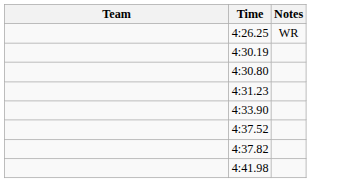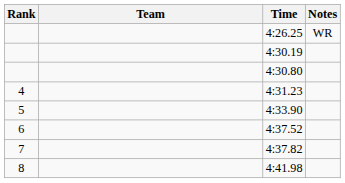+ column: Rank | 4 | 5 | 6 | 7 | 8
